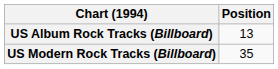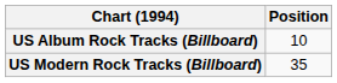US Album Rock Tracks (Billboard) | Position: 13 -> 10
